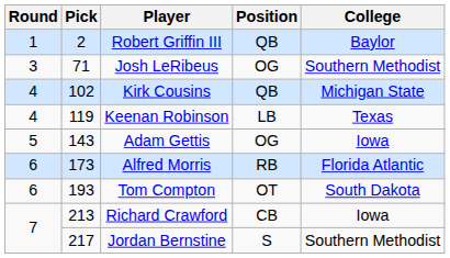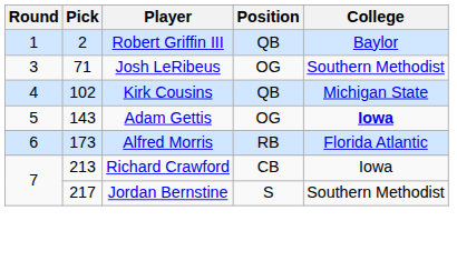- row: 4 | 119 | Keenan Robinson | LB | Texas
Adam Gettis | College: normal -> bold
- row: 6 | 193 | Tom Compton | OT | South Dakota
